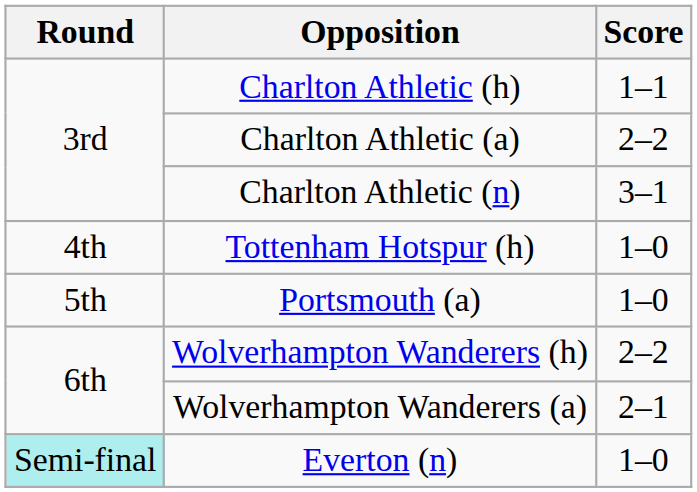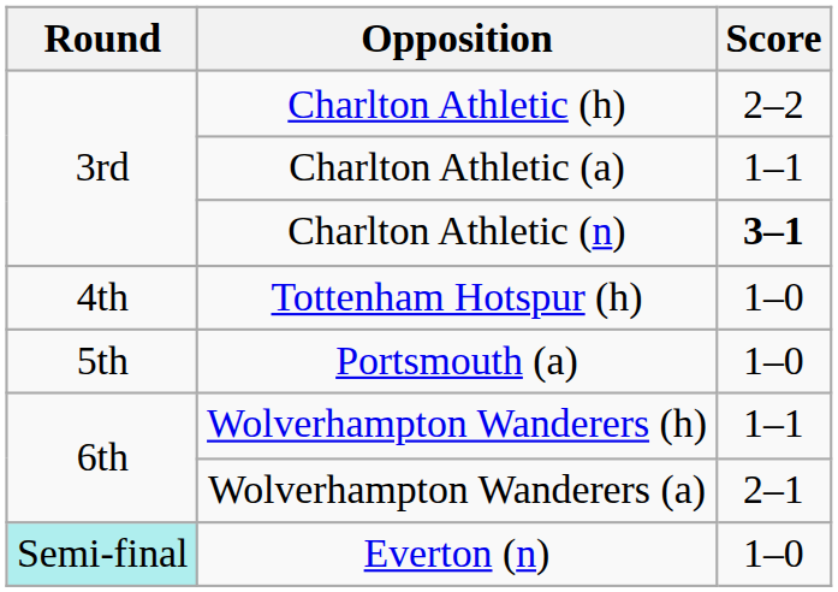Charlton Athletic (h) | Score: 1–1 -> 2–2
Charlton Athletic (a) | Score: 2–2 -> 1–1
Charlton Athletic (n) | Score: normal -> bold
Wolverhampton Wanderers (h) | Score: 2–2 -> 1–1
